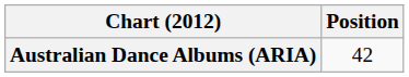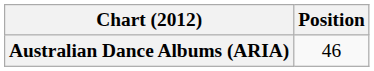Australian Dance Albums (ARIA) | Position: 42 -> 46
